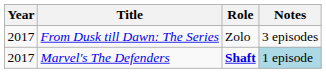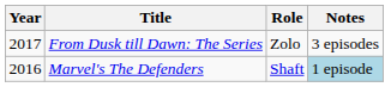Marvel's The Defenders | Year: 2017 -> 2016
Marvel's The Defenders | Role: bold -> normal
